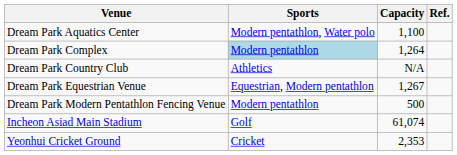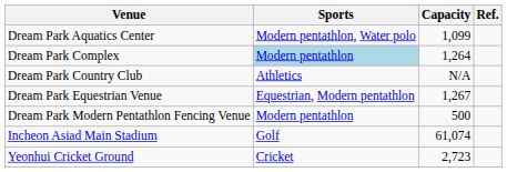Dream Park Aquatics Center | Capacity: 1,100 -> 1,099
Yeonhui Cricket Ground | Capacity: 2,353 -> 2,723
